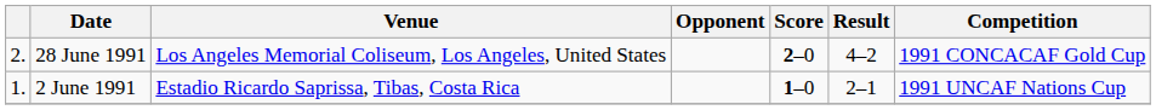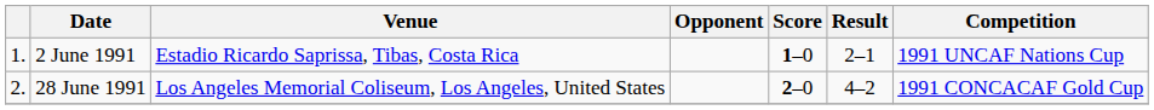rows swapped: 2 June 1991 <-> 28 June 1991
